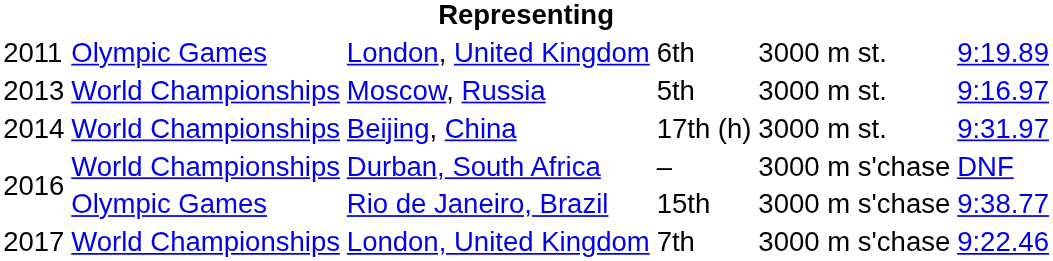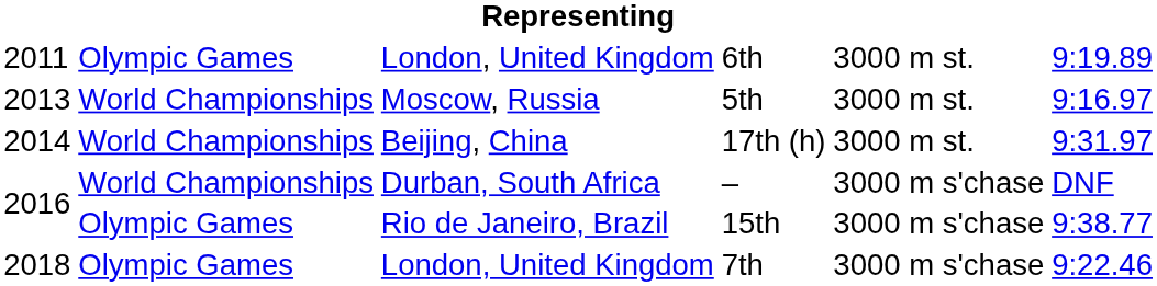7th | column 1: 2017 -> 2018
7th | column 2: World Championships -> Olympic Games
